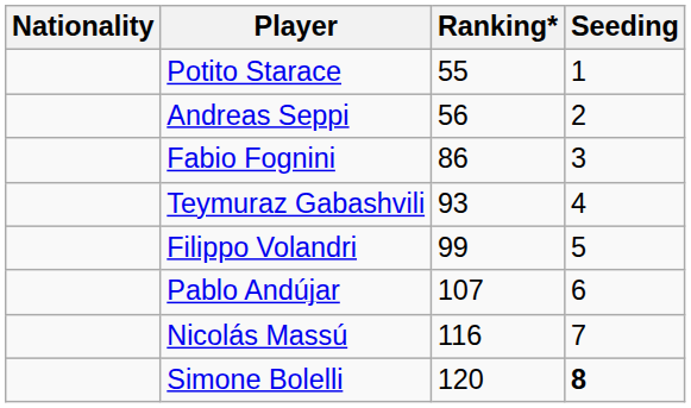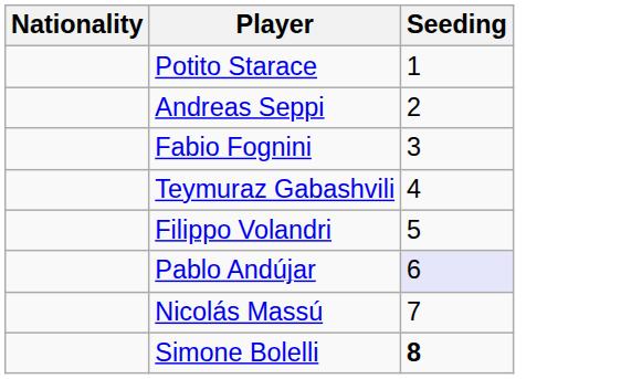- column: Ranking* | 55 | 56 | 86 | 93 | 99 | 107 | 116 | 120
Pablo Andújar | Seeding: no background -> lavender background
